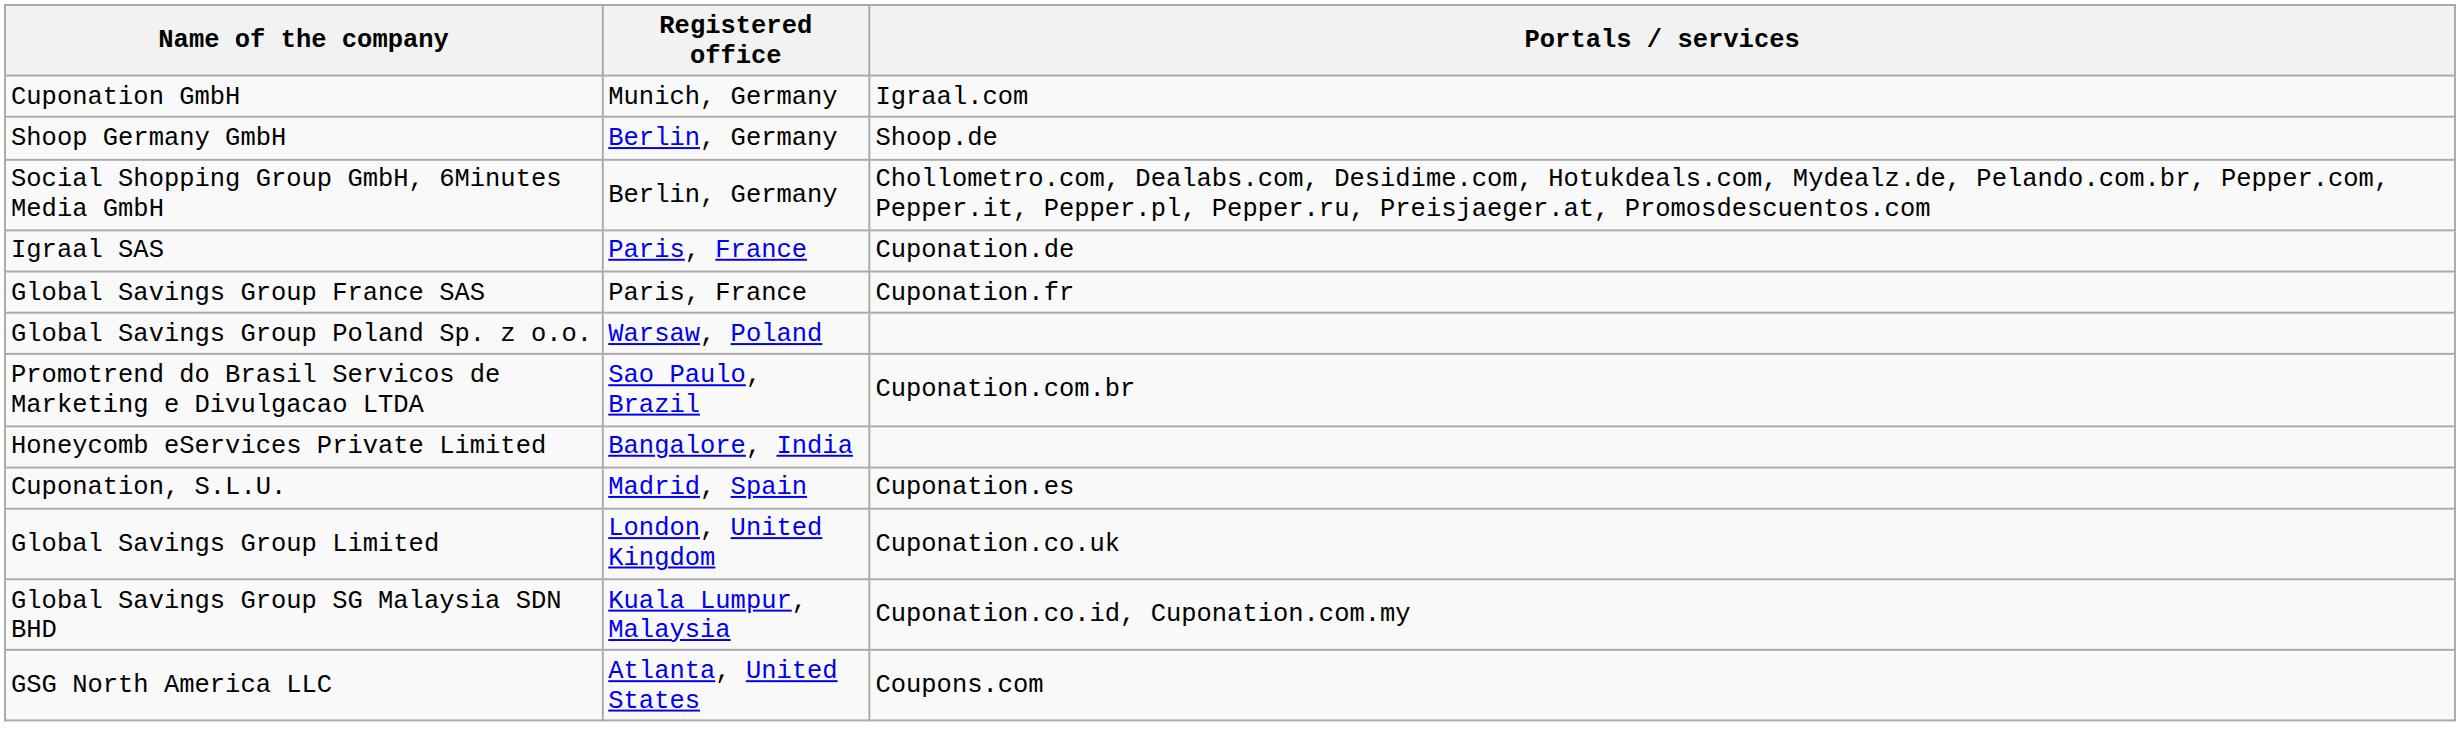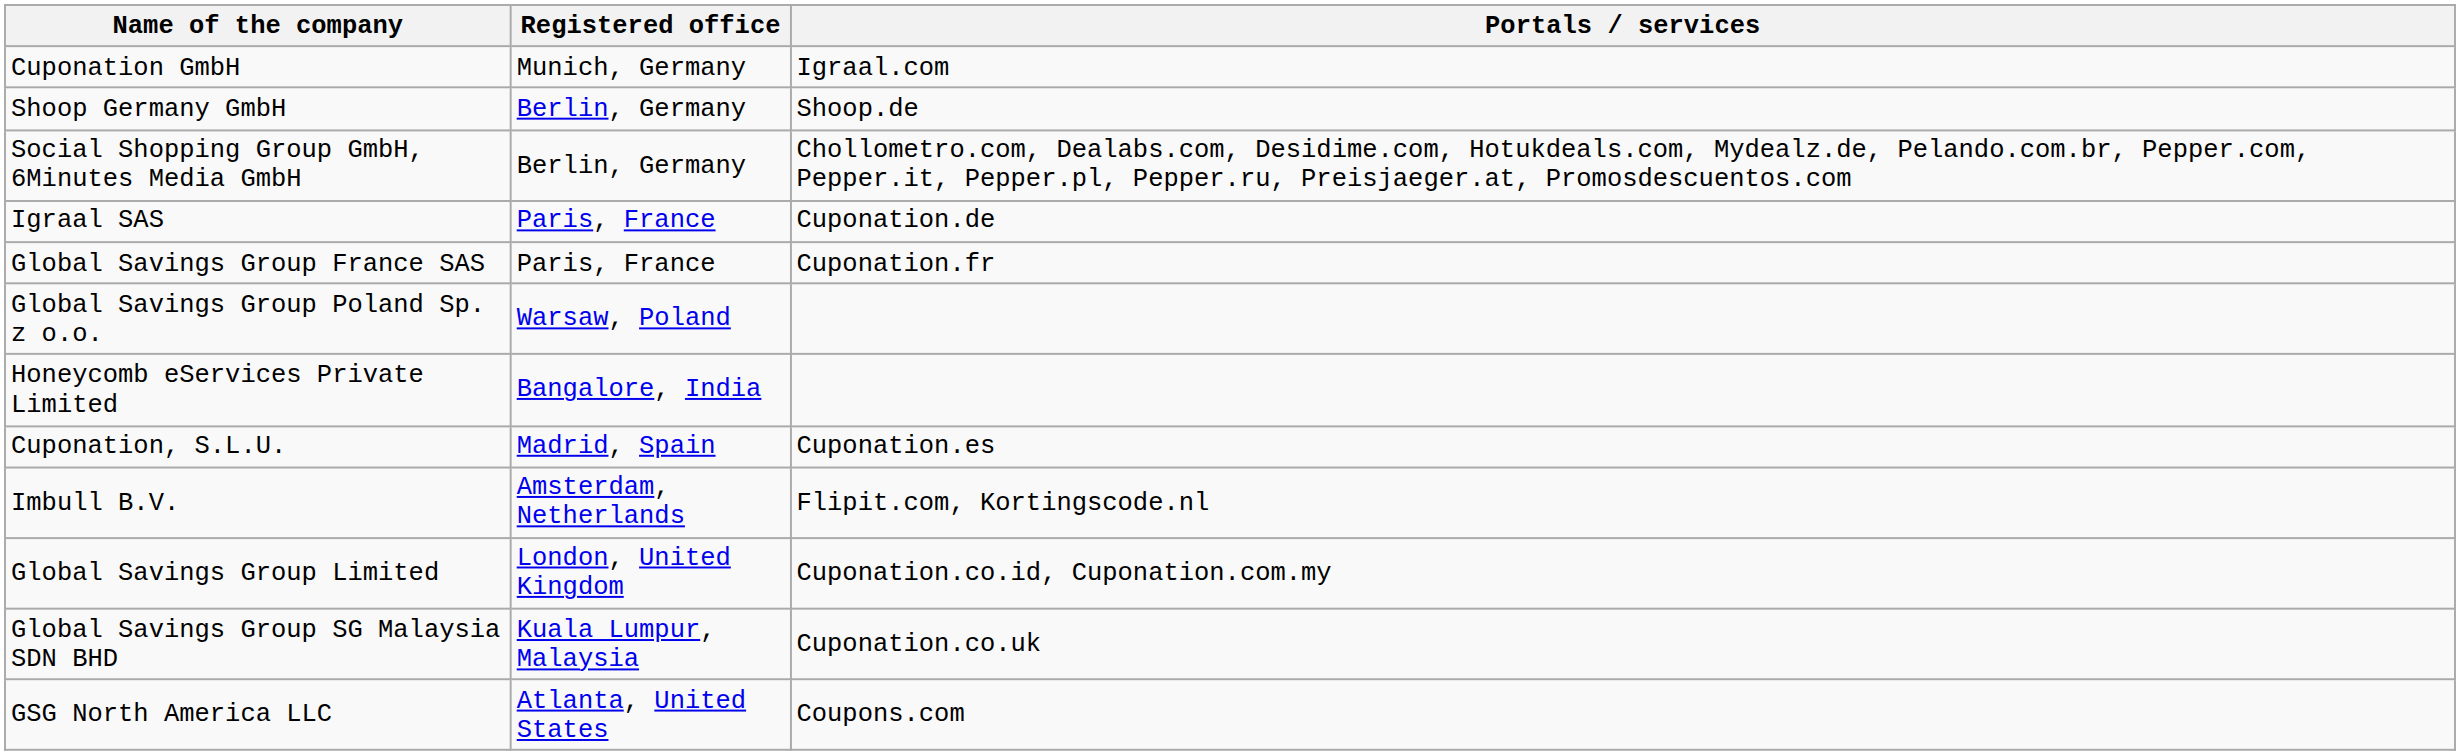- row: Promotrend do Brasil Servicos de Marketing e Divulgacao LTDA | Sao Paulo, Brazil | Cuponation.com.br
+ row: Imbull B.V. | Amsterdam, Netherlands | Flipit.com, Kortingscode.nl
Global Savings Group Limited | Portals / services: Cuponation.co.uk -> Cuponation.co.id, Cuponation.com.my
Global Savings Group SG Malaysia SDN BHD | Portals / services: Cuponation.co.id, Cuponation.com.my -> Cuponation.co.uk
